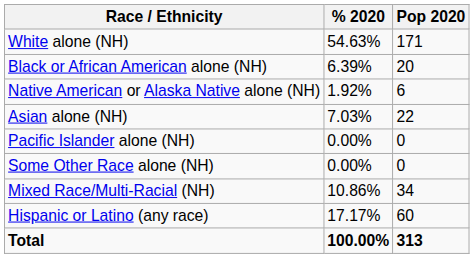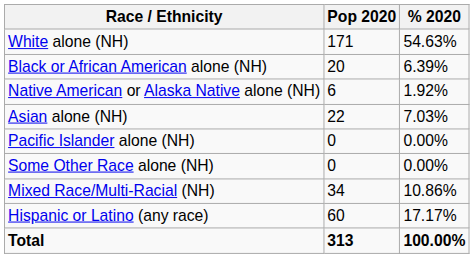columns swapped: Pop 2020 <-> % 2020
